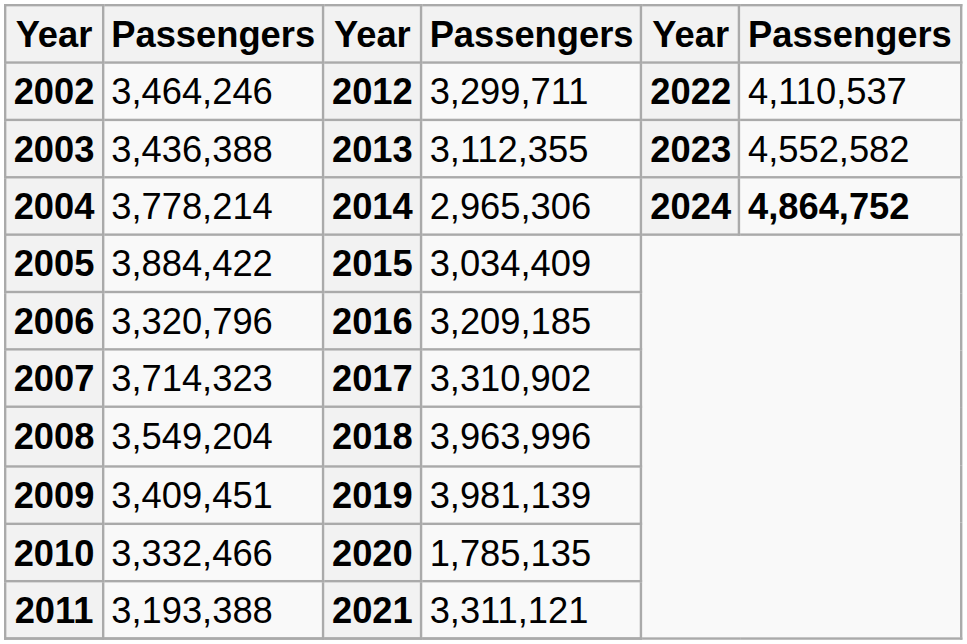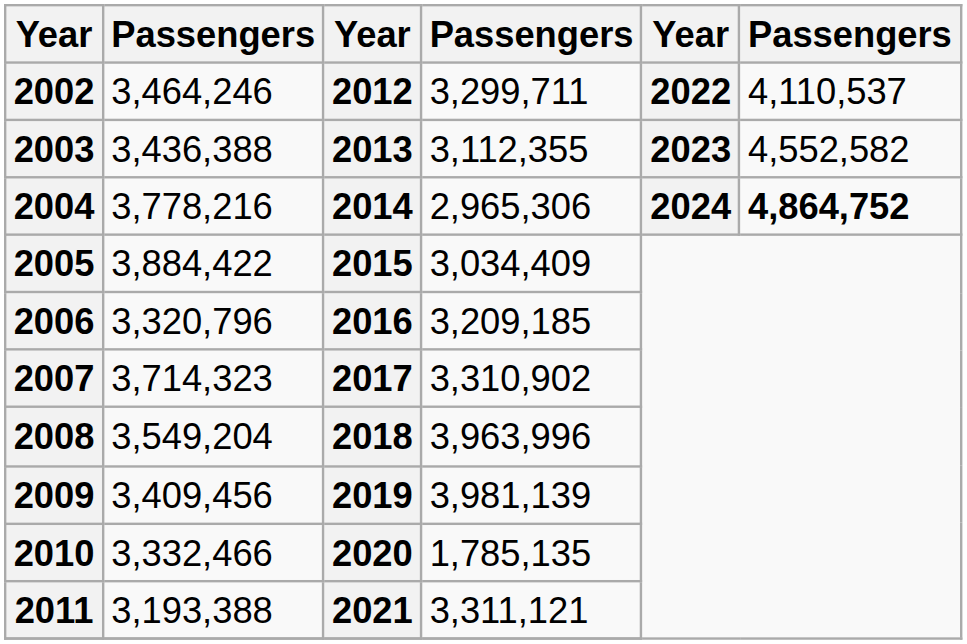2004 | column 2: 3,778,214 -> 3,778,216
2009 | column 2: 3,409,451 -> 3,409,456
